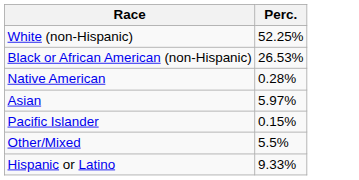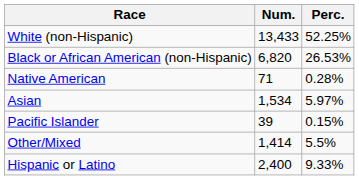+ column: Num. | 13,433 | 6,820 | 71 | 1,534 | 39 | 1,414 | 2,400
